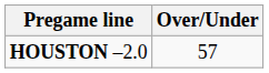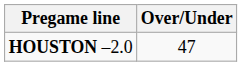HOUSTON –2.0 | Over/Under: 57 -> 47
